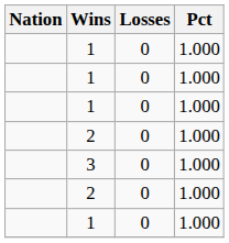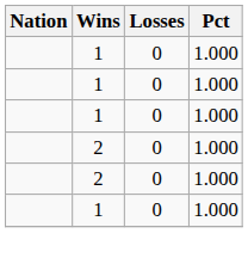- row: 3 | 0 | 1.000
